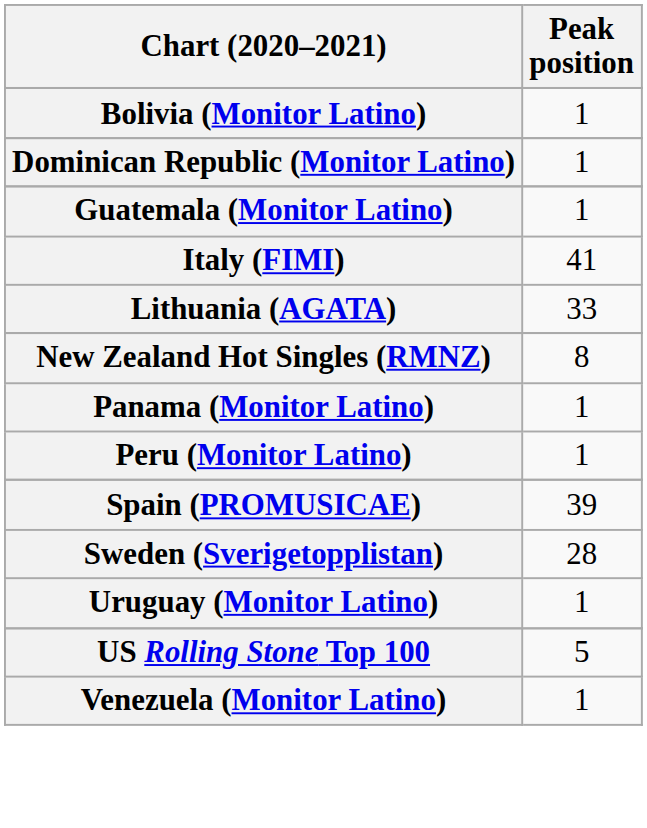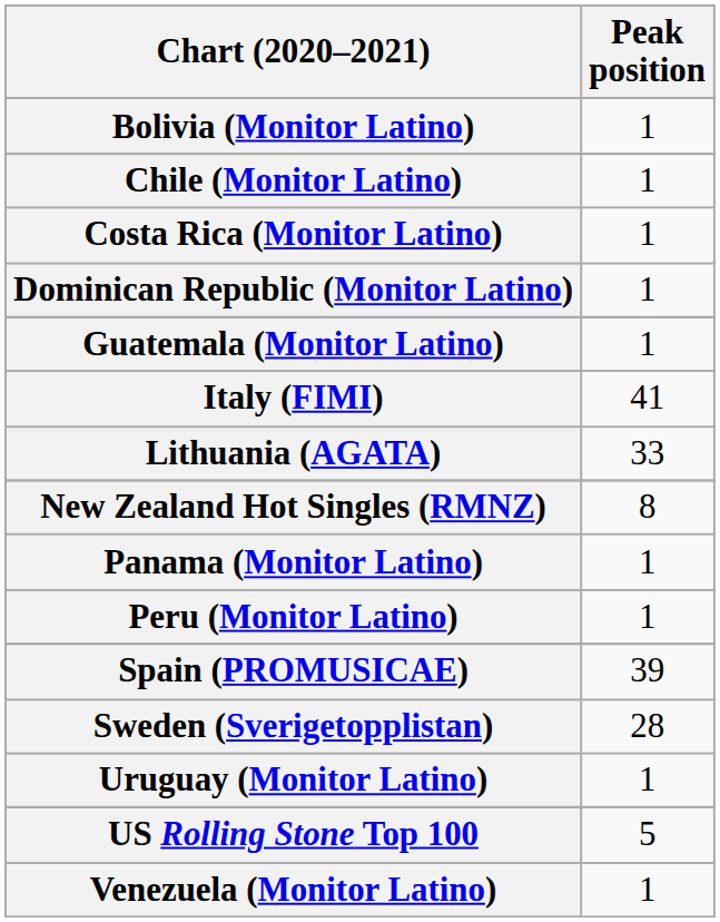+ row: Chile (Monitor Latino) | 1
+ row: Costa Rica (Monitor Latino) | 1
